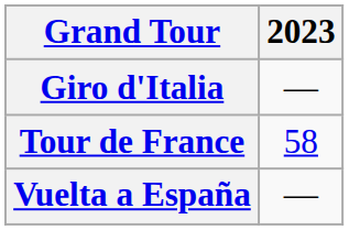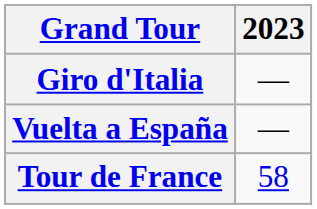rows swapped: Tour de France <-> Vuelta a España
